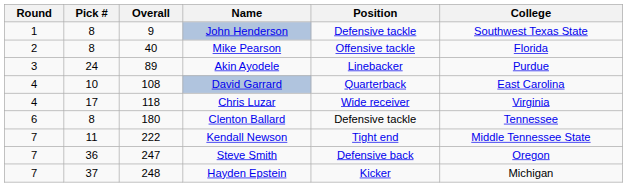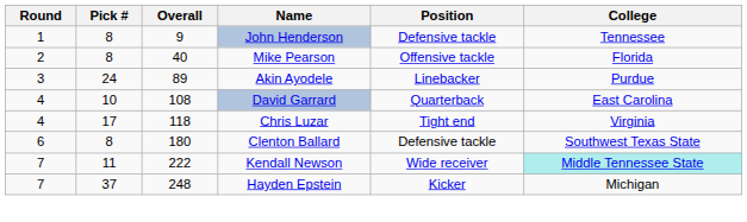John Henderson | College: Southwest Texas State -> Tennessee
Chris Luzar | Position: Wide receiver -> Tight end
Clenton Ballard | College: Tennessee -> Southwest Texas State
Kendall Newson | Position: Tight end -> Wide receiver
Kendall Newson | College: no background -> paleturquoise background
- row: 7 | 36 | 247 | Steve Smith | Defensive back | Oregon
